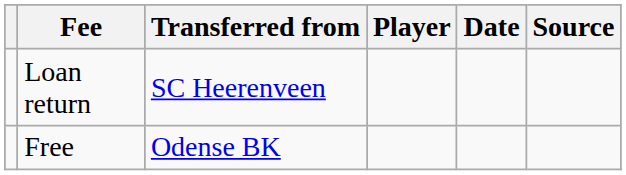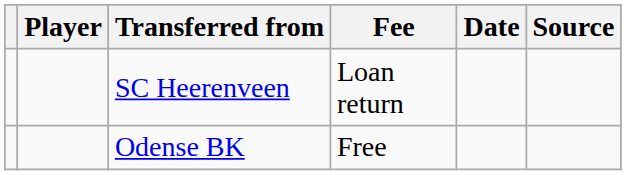columns swapped: Player <-> Fee
